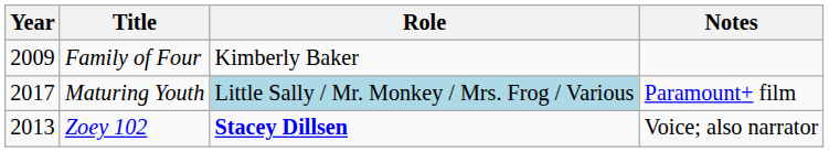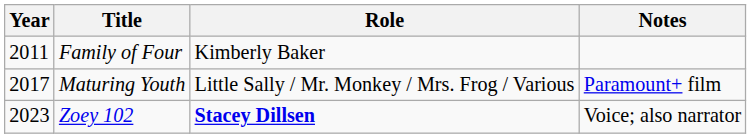Family of Four | Year: 2009 -> 2011
Maturing Youth | Role: lightblue background -> no background
Zoey 102 | Year: 2013 -> 2023
